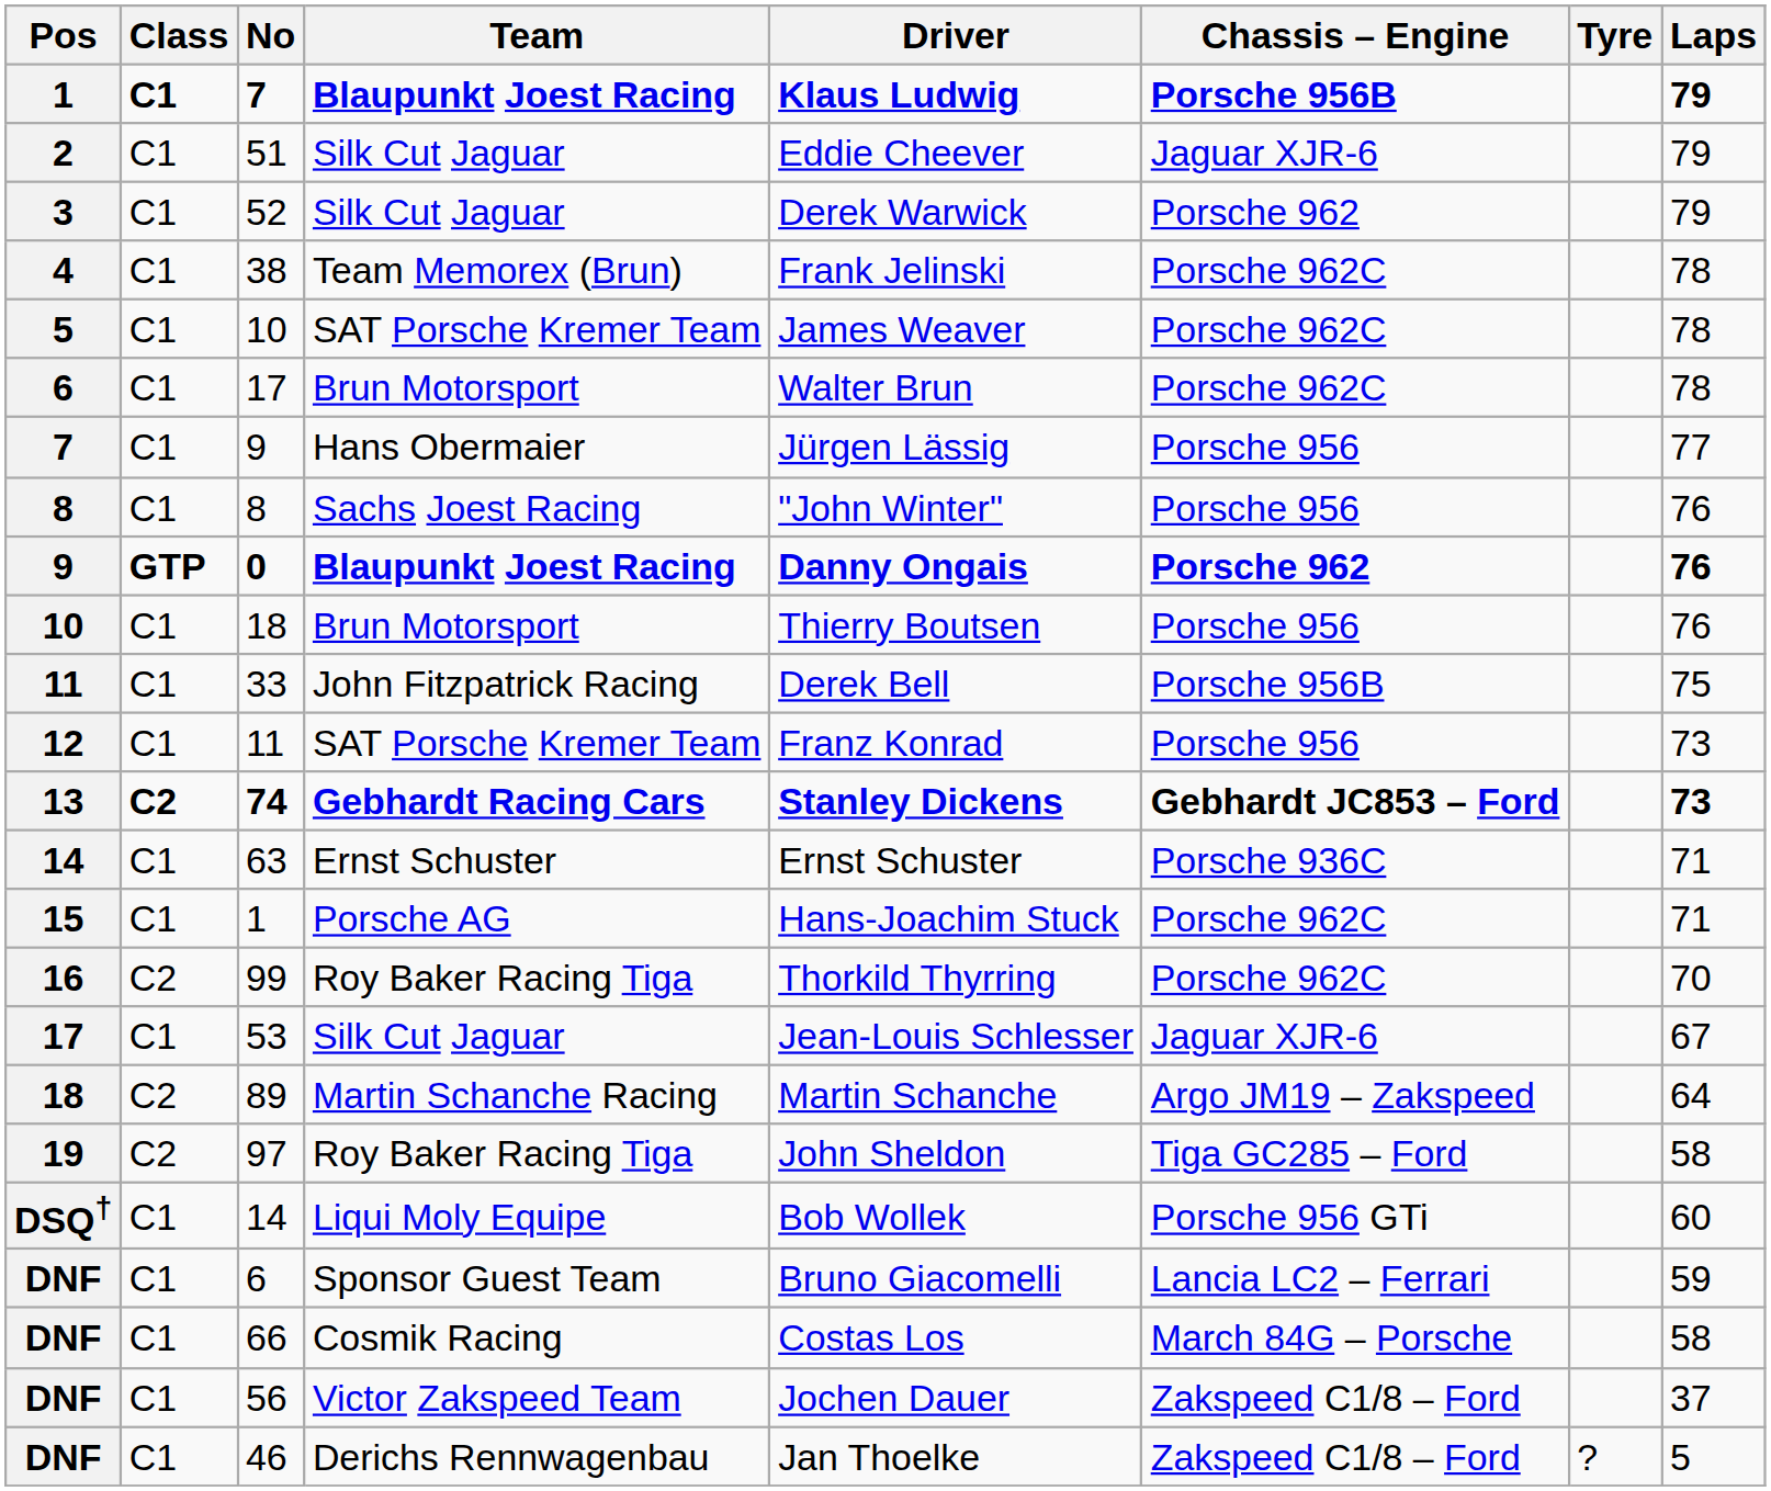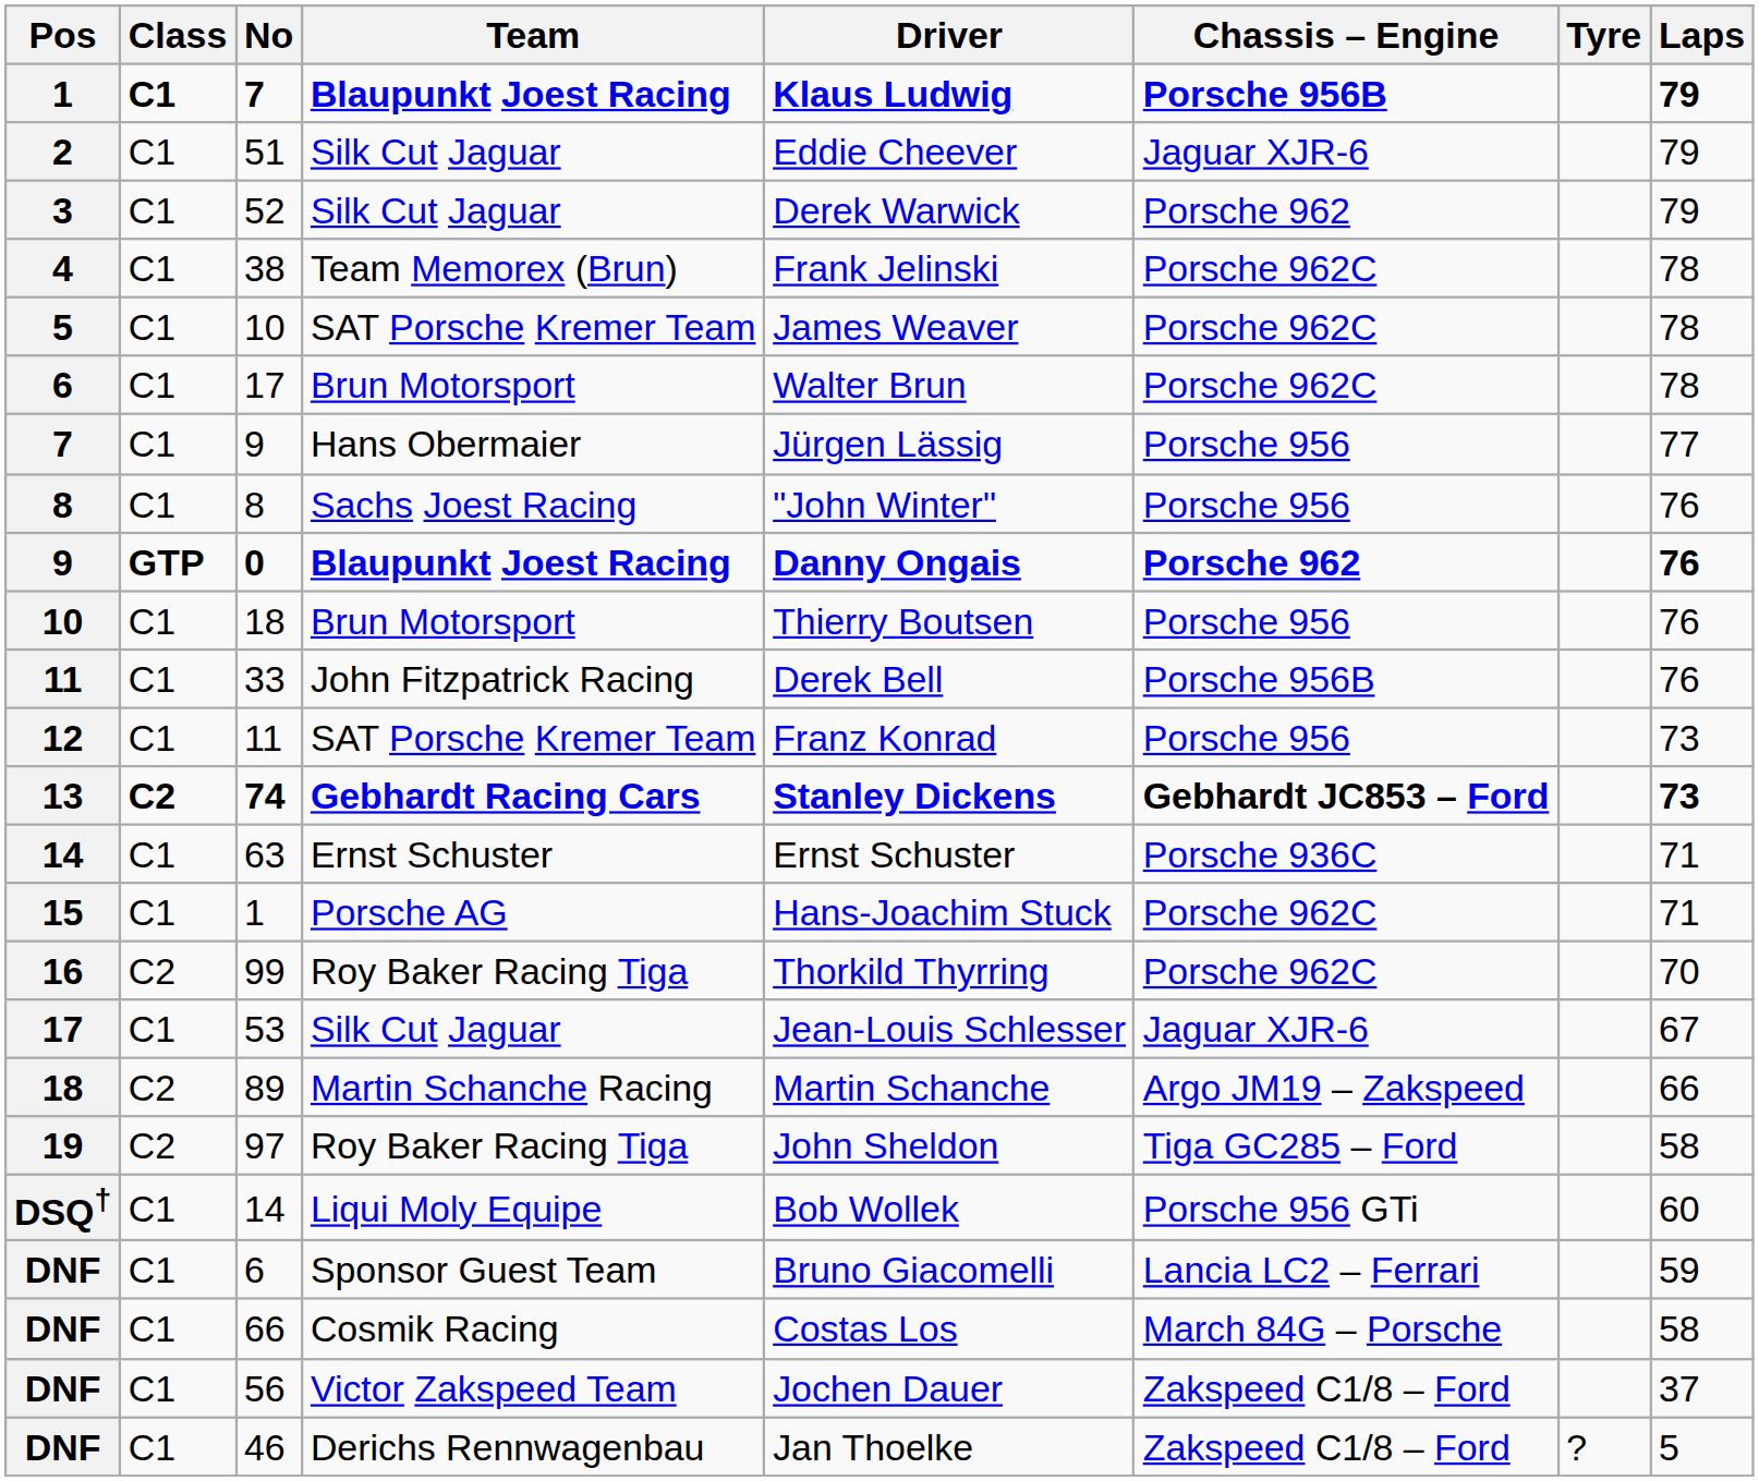33 | Laps: 75 -> 76
89 | Laps: 64 -> 66
